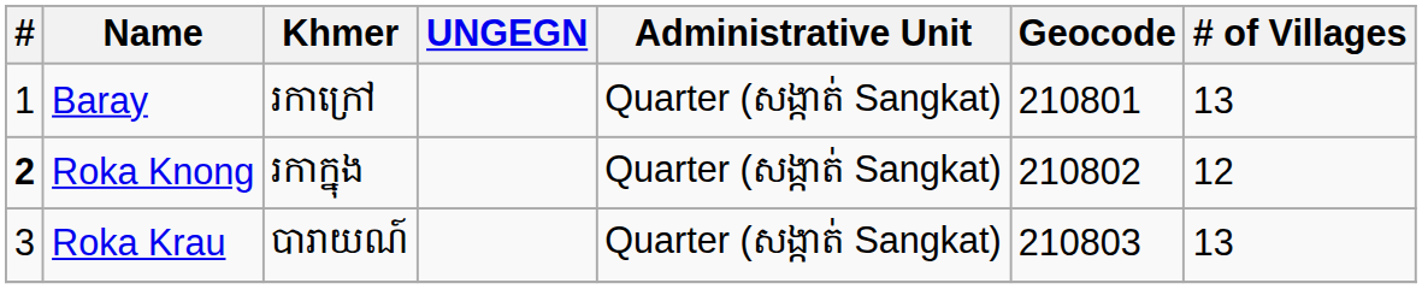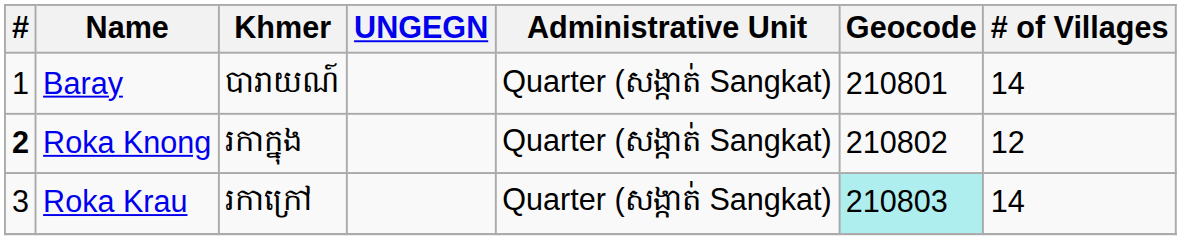Baray | Khmer: រកាក្រៅ -> បារាយណ៍
Baray | # of Villages: 13 -> 14
Roka Krau | Khmer: បារាយណ៍ -> រកាក្រៅ
Roka Krau | Geocode: no background -> paleturquoise background
Roka Krau | # of Villages: 13 -> 14
